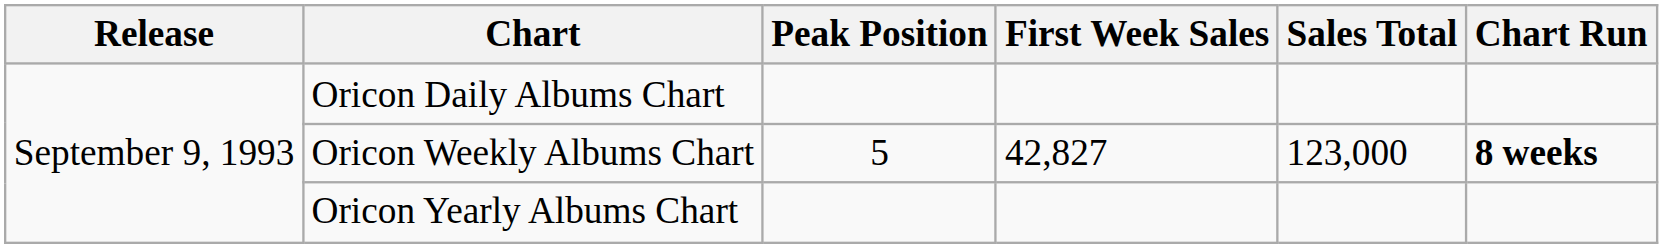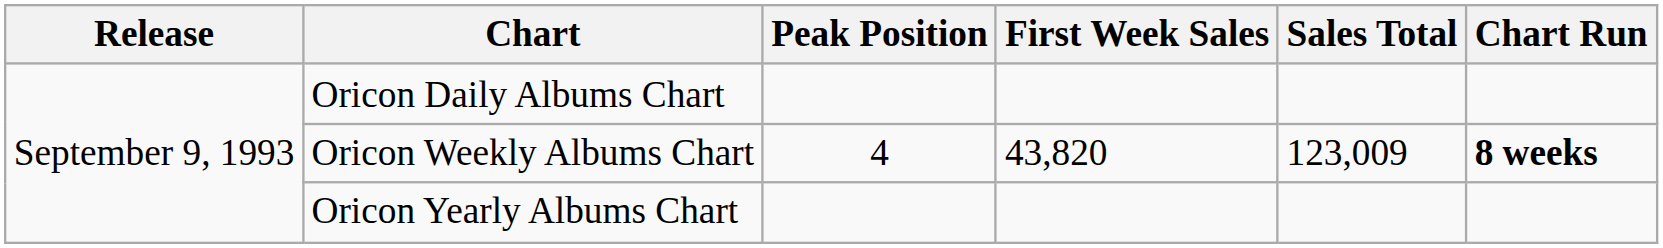Oricon Weekly Albums Chart | Peak Position: 5 -> 4
Oricon Weekly Albums Chart | First Week Sales: 42,827 -> 43,820
Oricon Weekly Albums Chart | Sales Total: 123,000 -> 123,009
